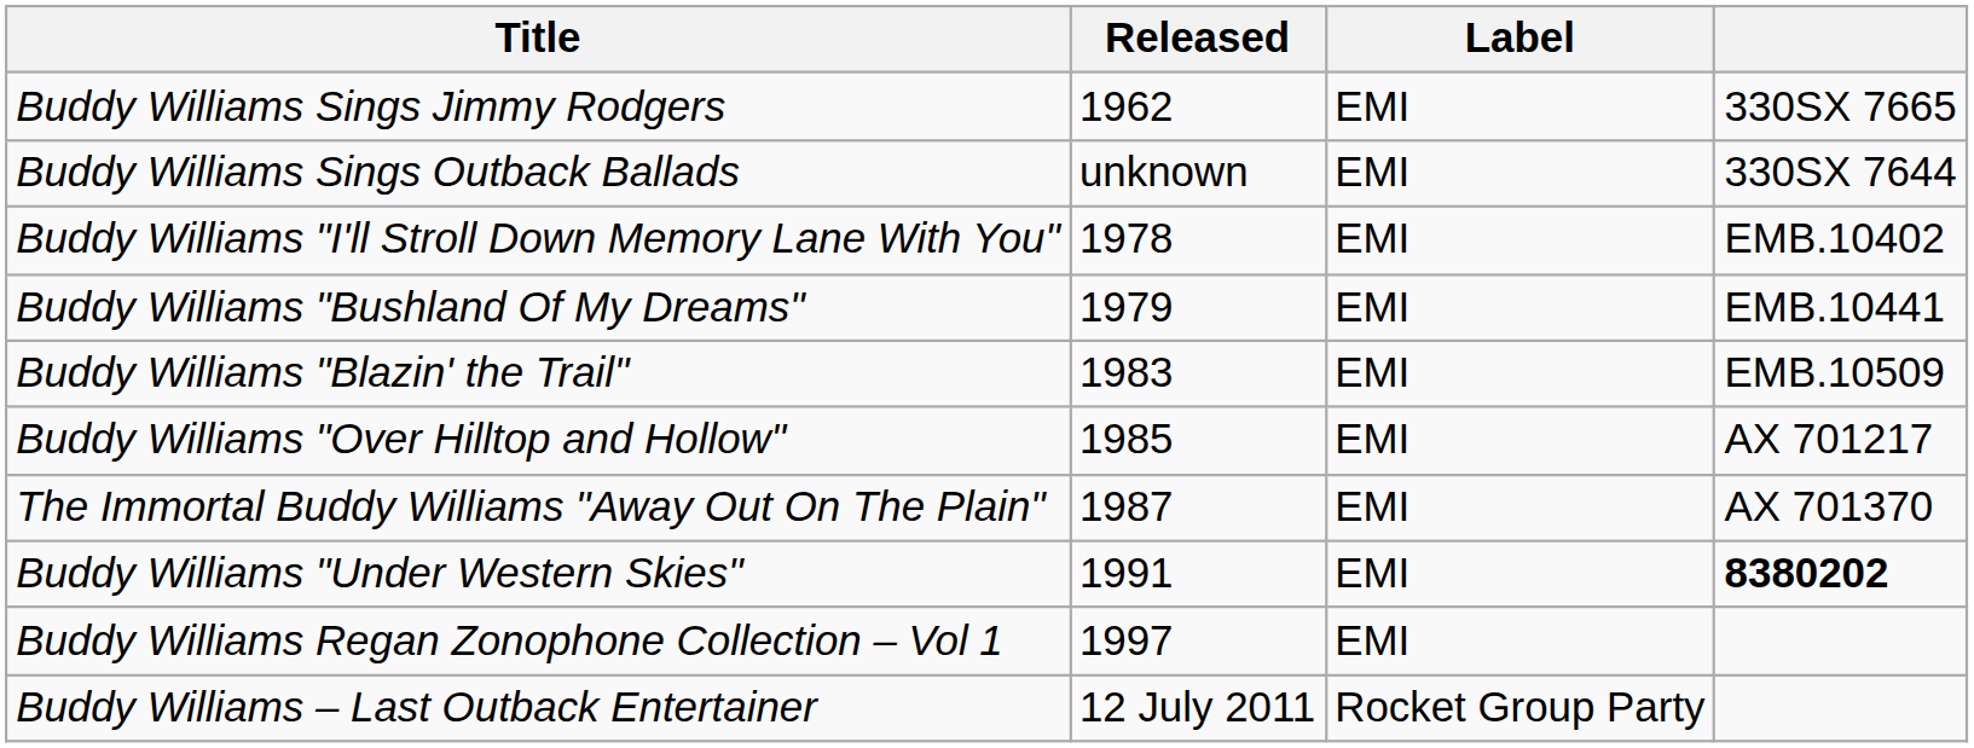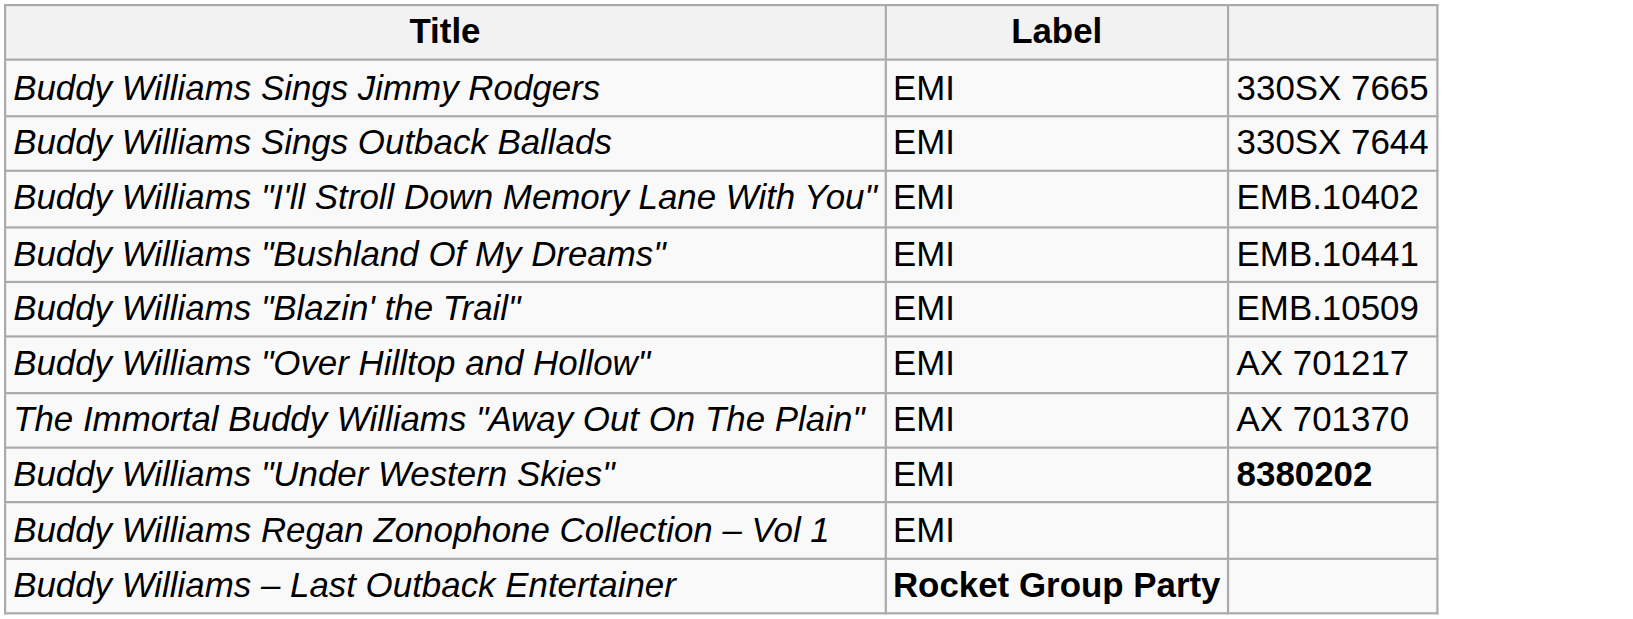- column: Released | 1962 | unknown | 1978 | 1979 | 1983 | 1985 | 1987 | 1991 | 1997 | 12 July 2011
Buddy Williams – Last Outback Entertainer | Label: normal -> bold
